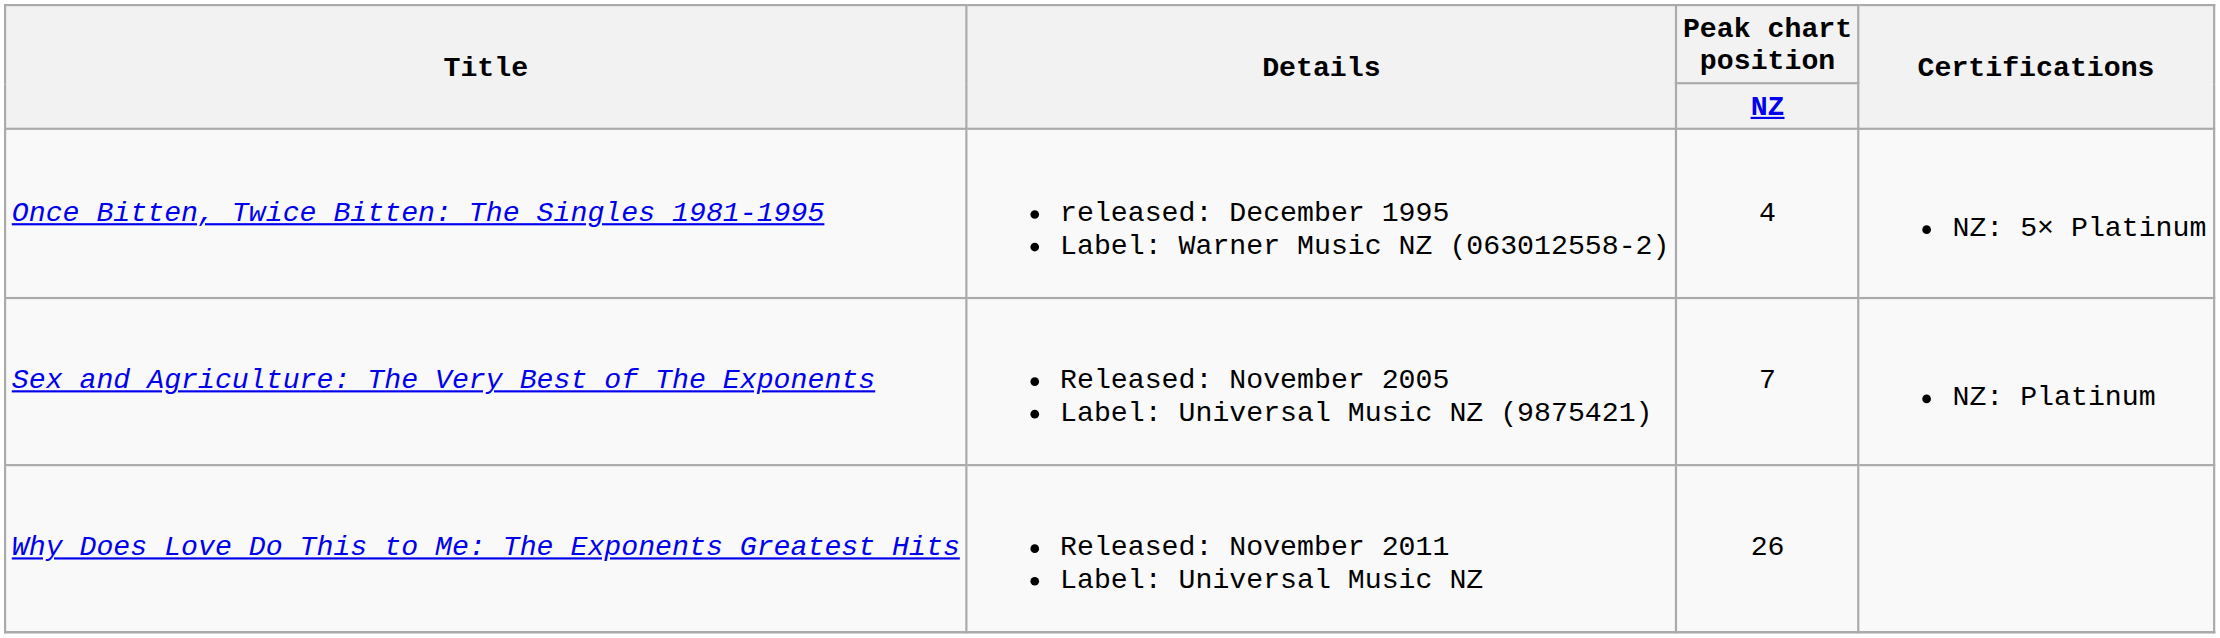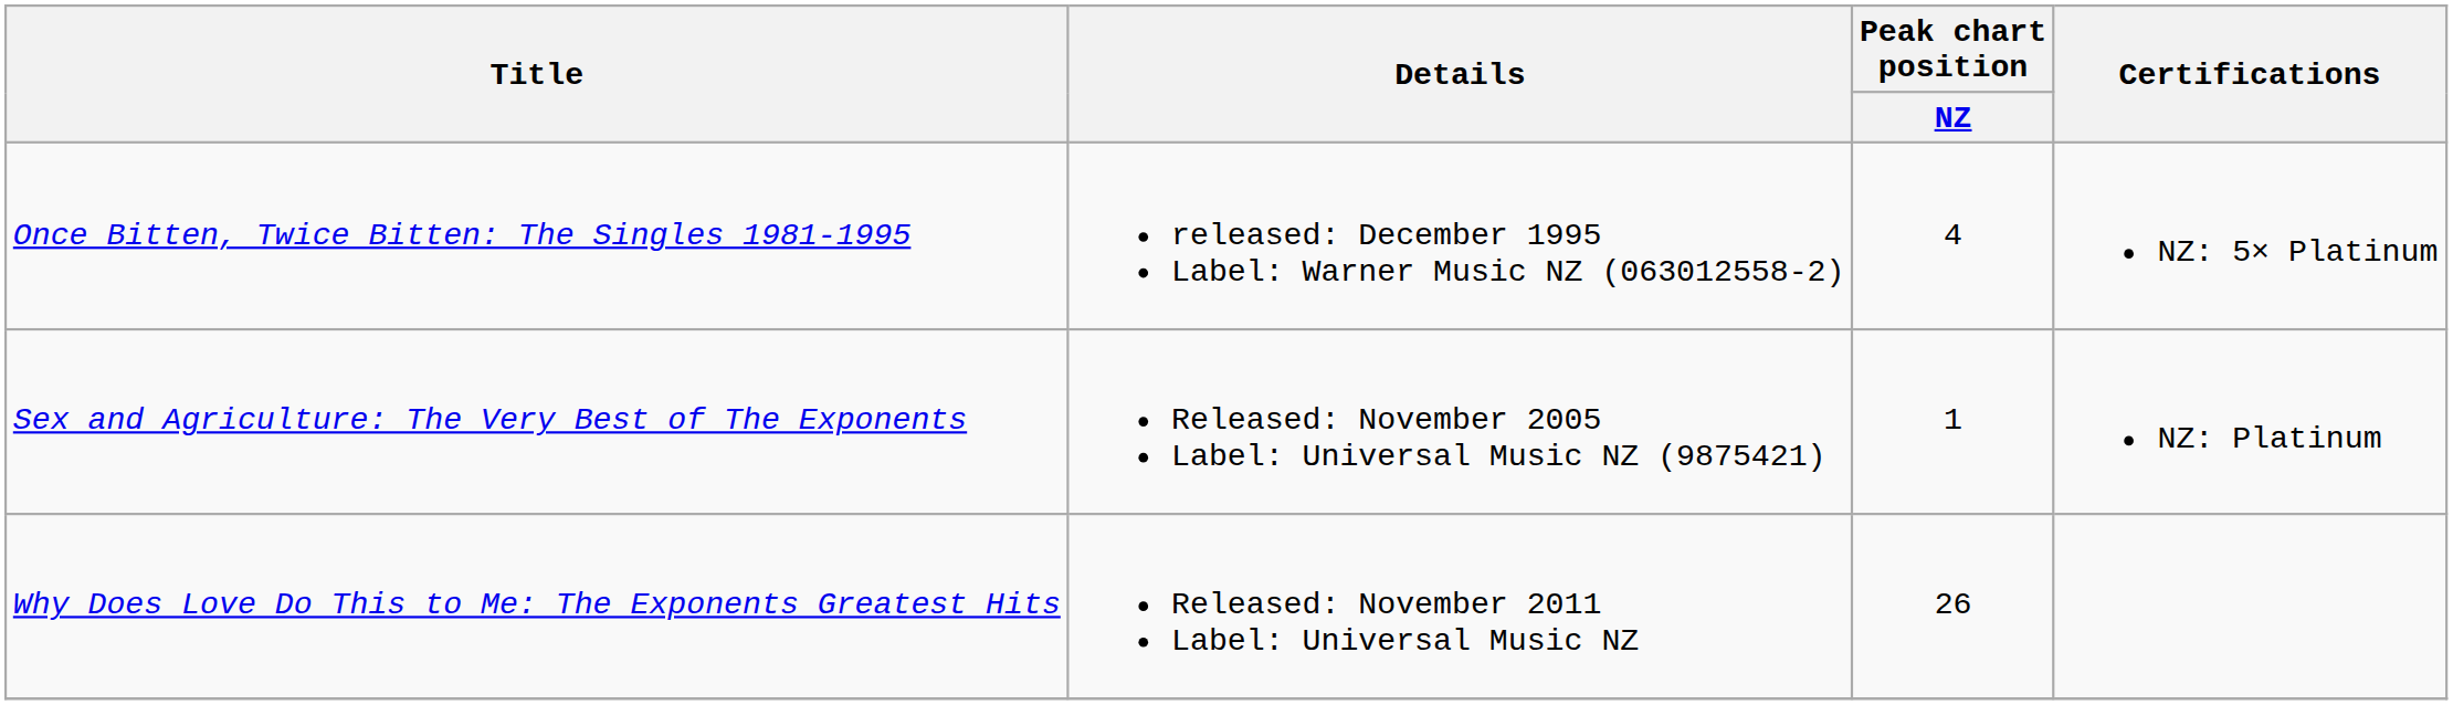Sex and Agriculture: The Very Best of The Exponents | Peak chart position / NZ: 7 -> 1
